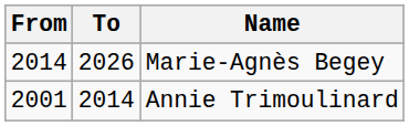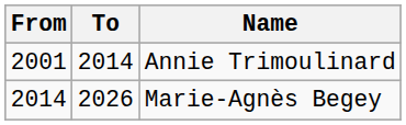rows swapped: Annie Trimoulinard <-> Marie-Agnès Begey
